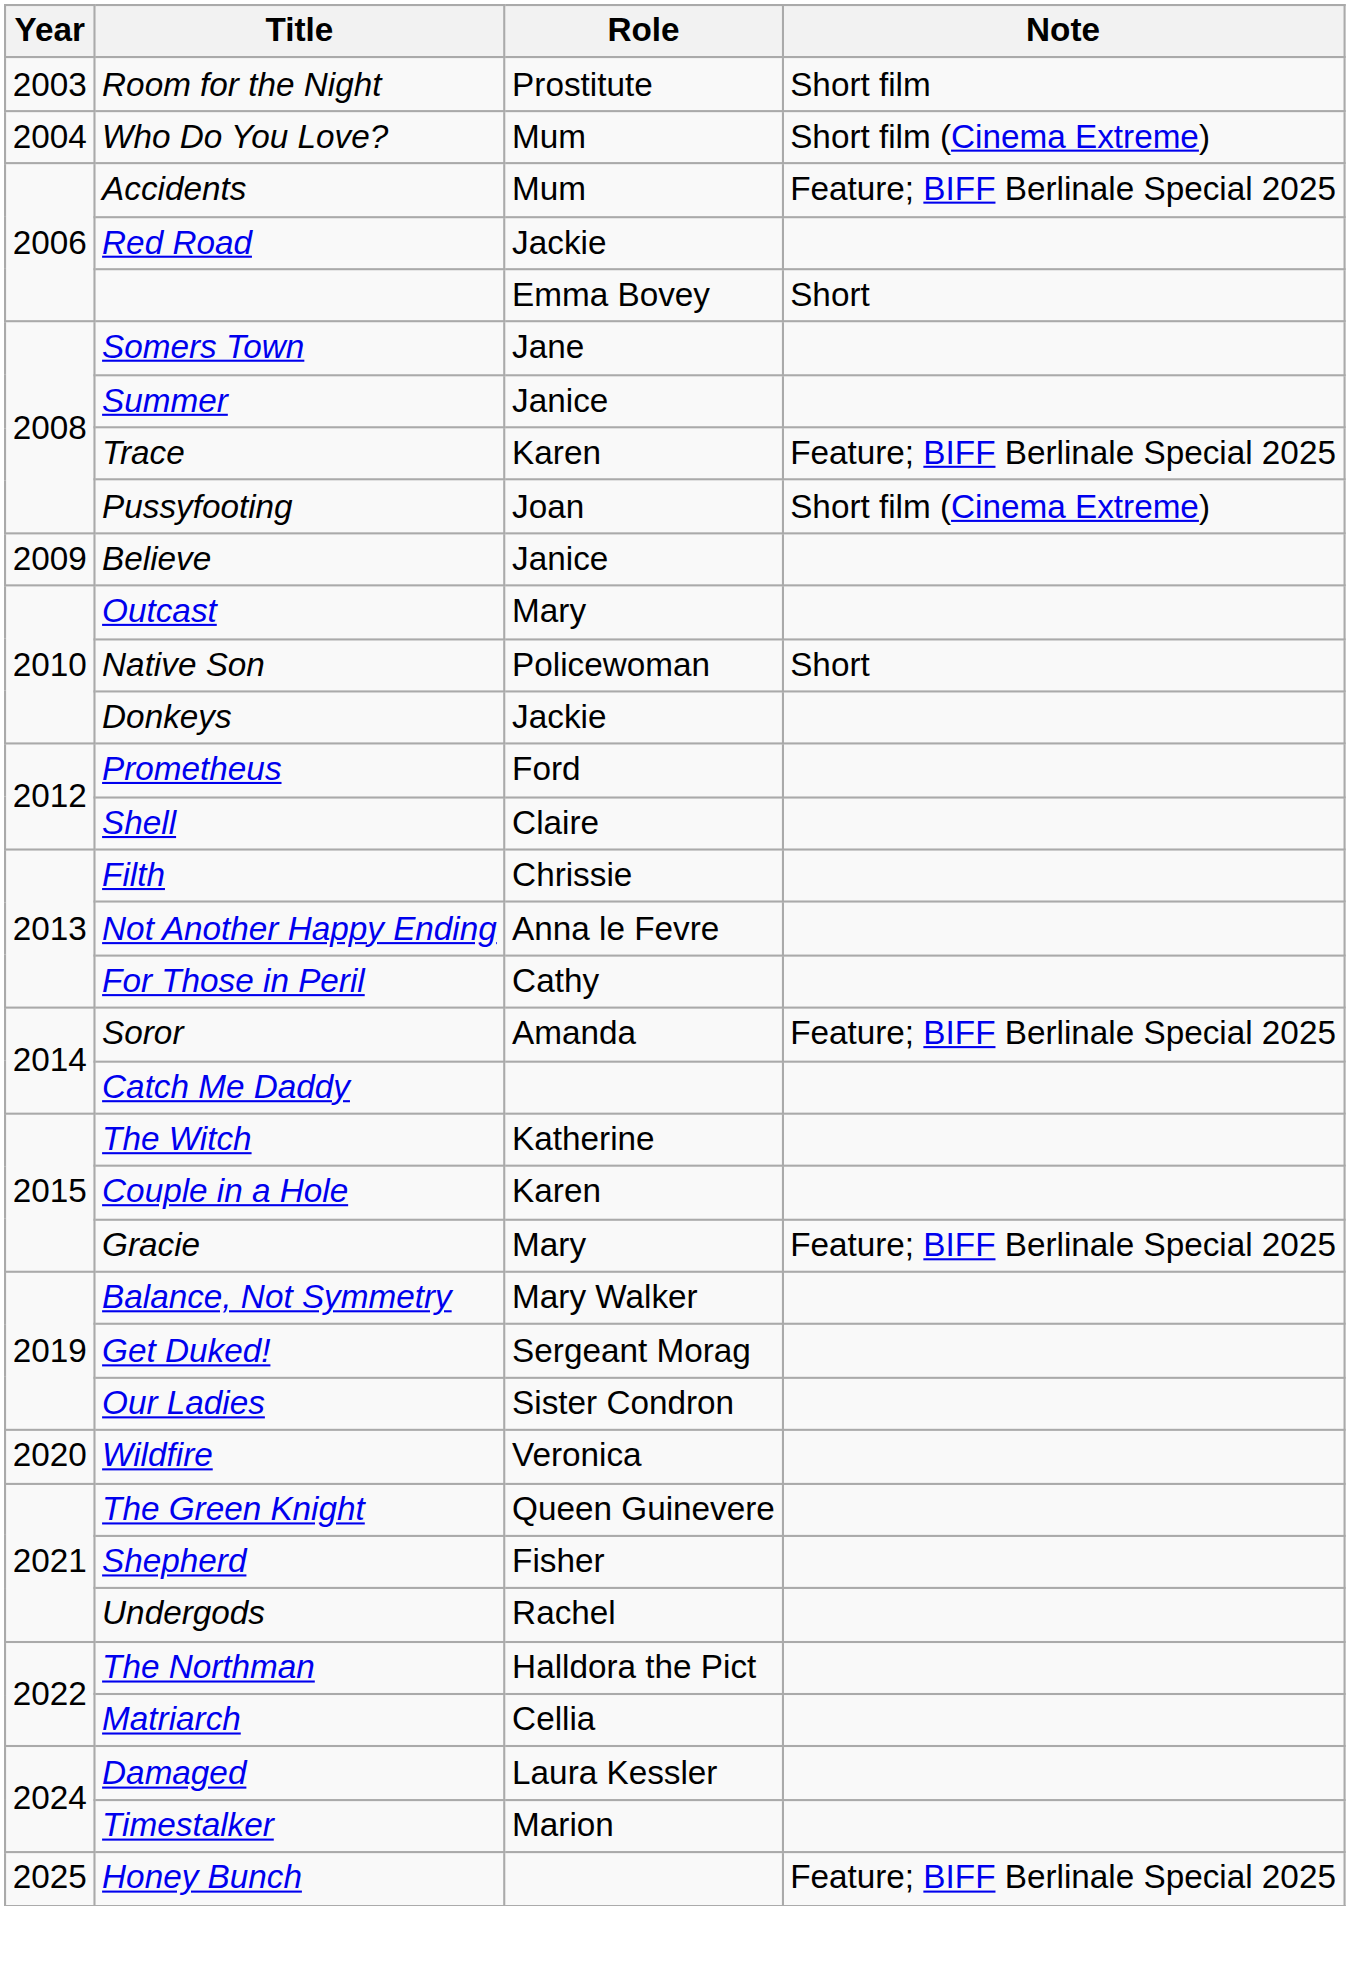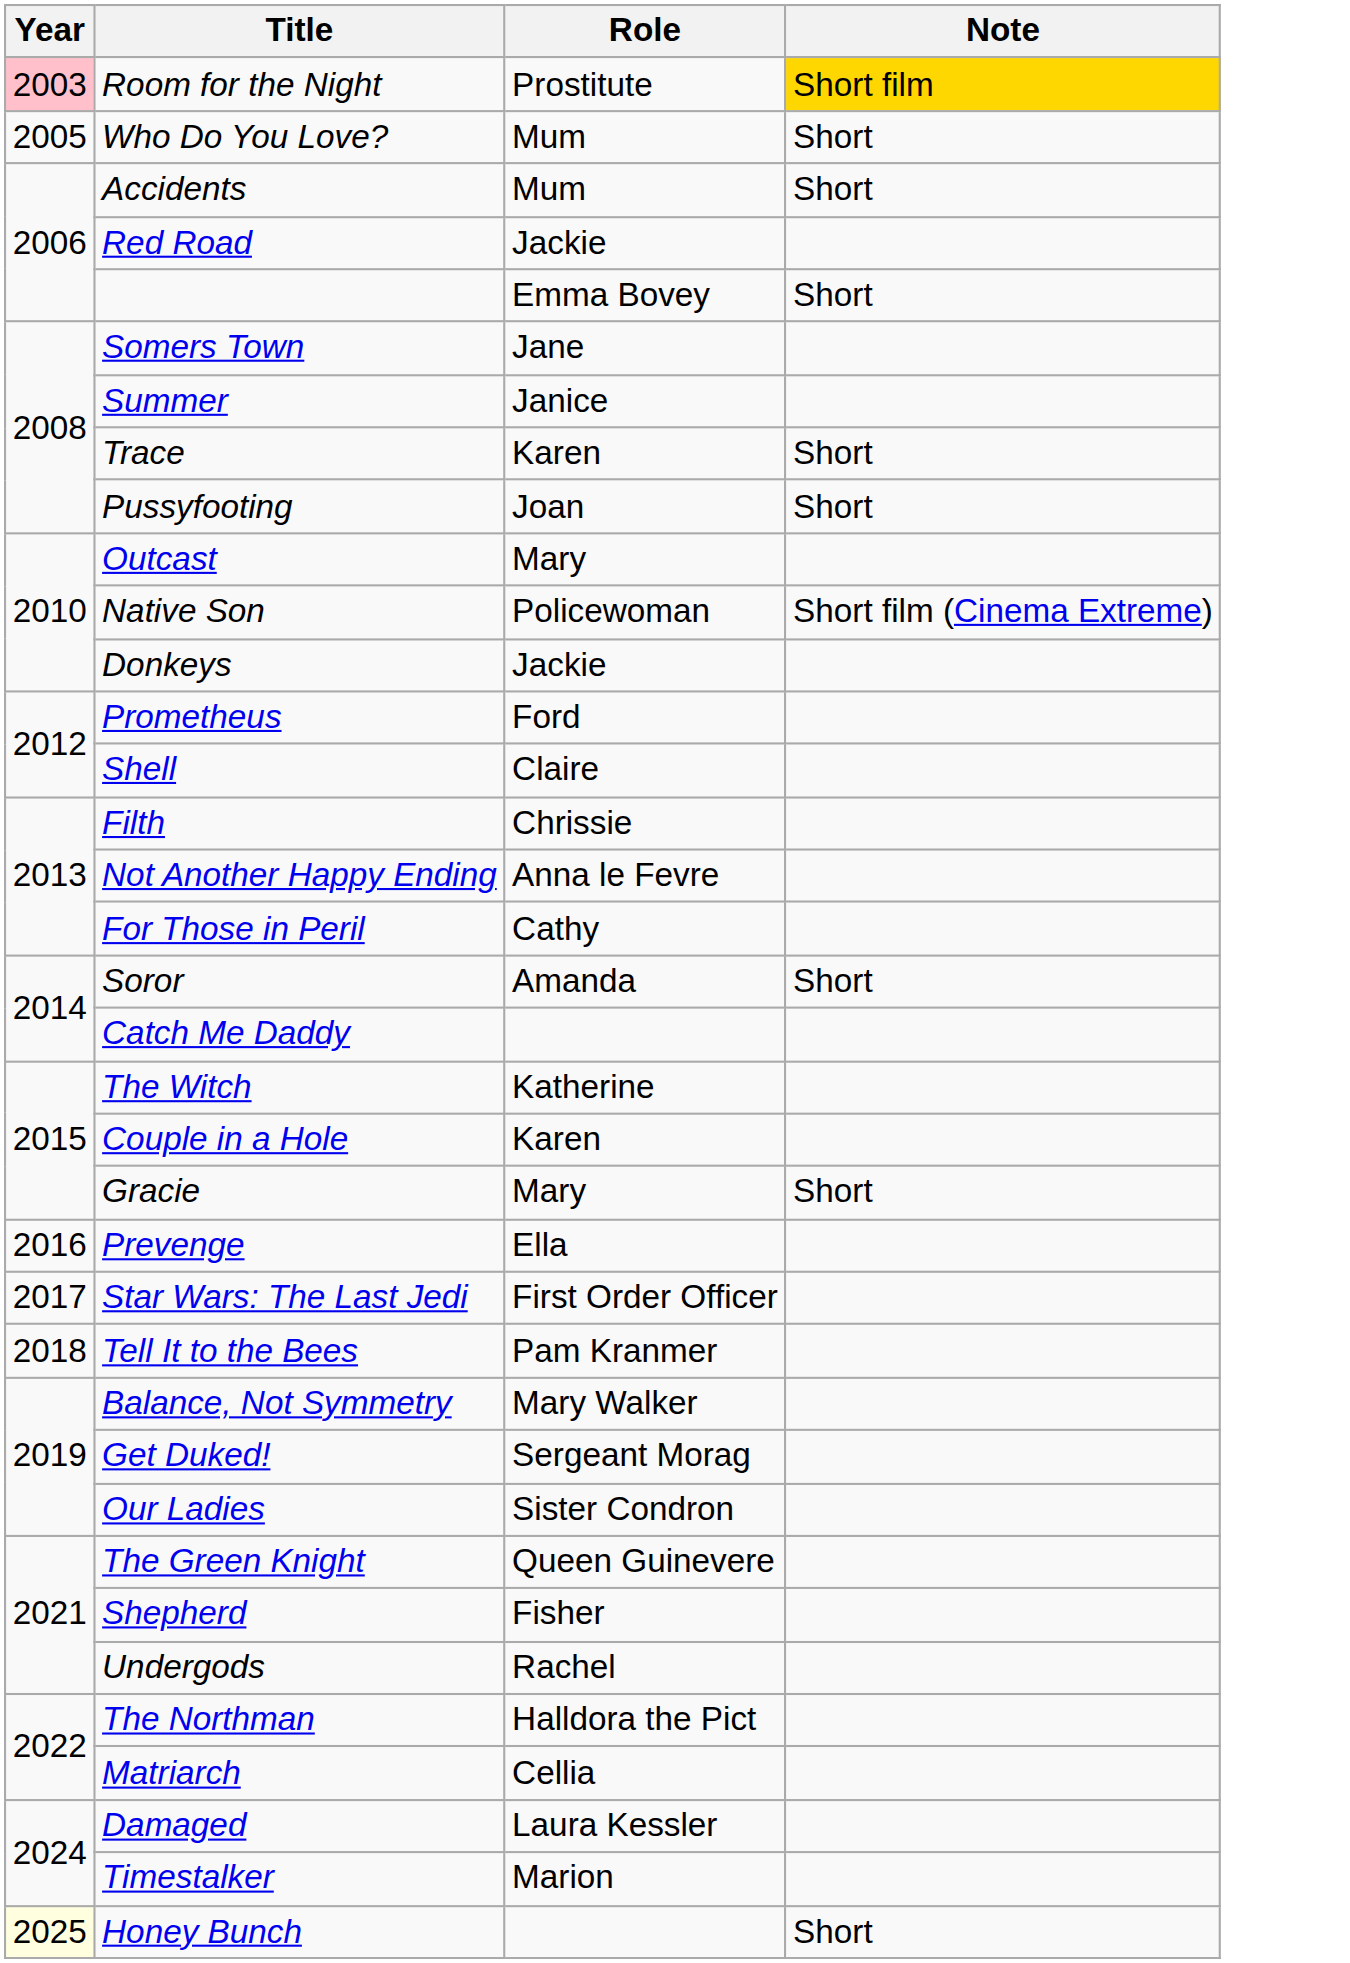Room for the Night | Year: no background -> pink background
Room for the Night | Note: no background -> gold background
Who Do You Love? | Year: 2004 -> 2005
Who Do You Love? | Note: Short film (Cinema Extreme) -> Short
Accidents | Note: Feature; BIFF Berlinale Special 2025 -> Short
Trace | Note: Feature; BIFF Berlinale Special 2025 -> Short
Pussyfooting | Note: Short film (Cinema Extreme) -> Short
- row: 2009 | Believe | Janice
Native Son | Note: Short -> Short film (Cinema Extreme)
Soror | Note: Feature; BIFF Berlinale Special 2025 -> Short
Gracie | Note: Feature; BIFF Berlinale Special 2025 -> Short
+ row: 2016 | Prevenge | Ella
+ row: 2017 | Star Wars: The Last Jedi | First Order Officer
+ row: 2018 | Tell It to the Bees | Pam Kranmer
- row: 2020 | Wildfire | Veronica
Honey Bunch | Year: no background -> lightyellow background
Honey Bunch | Note: Feature; BIFF Berlinale Special 2025 -> Short
